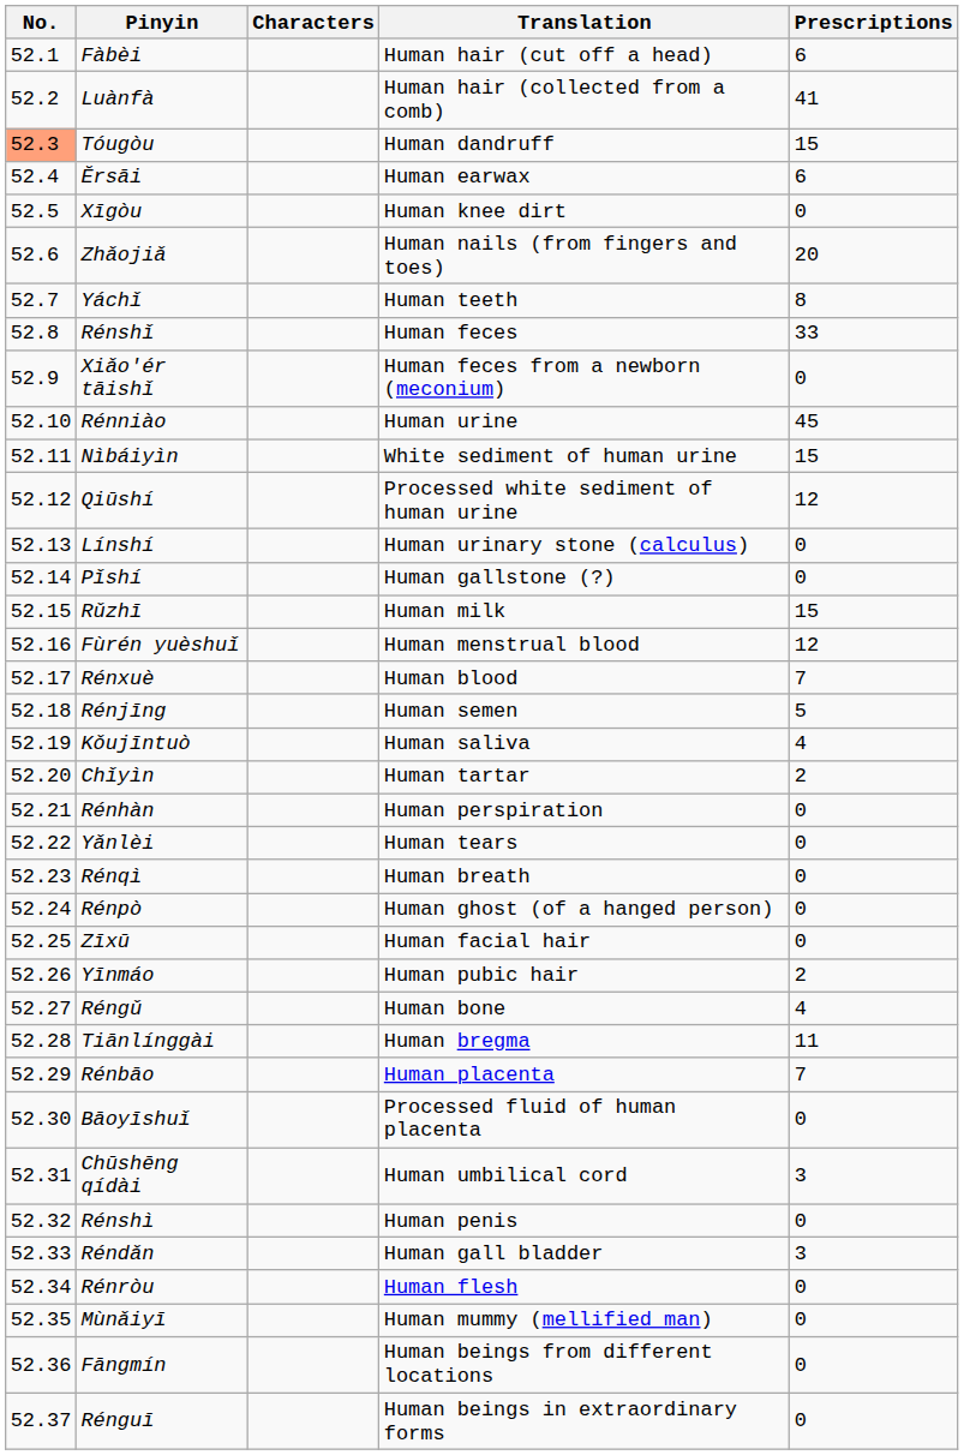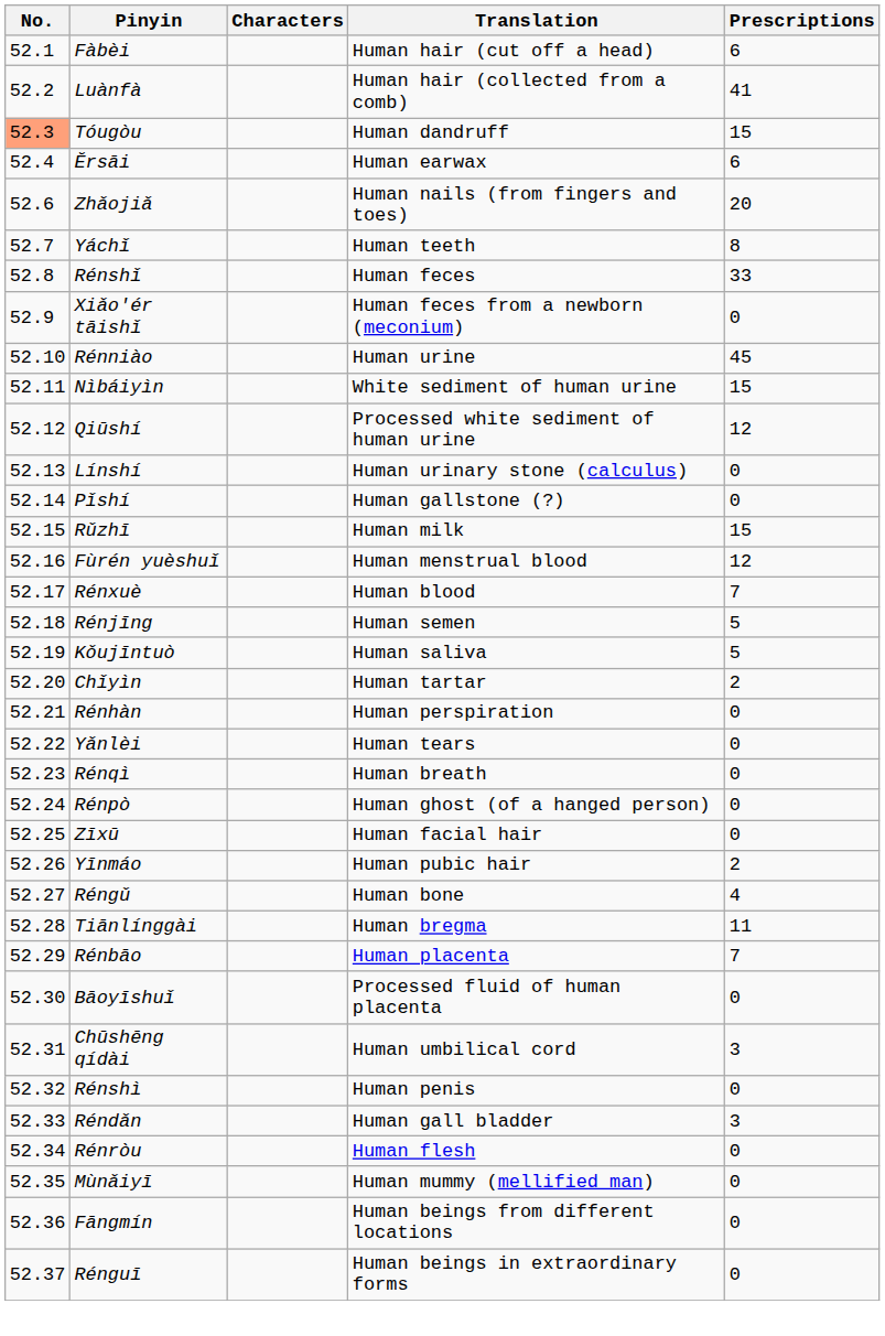- row: 52.5 | Xīgòu | Human knee dirt | 0
Kǒujīntuò | Prescriptions: 4 -> 5
